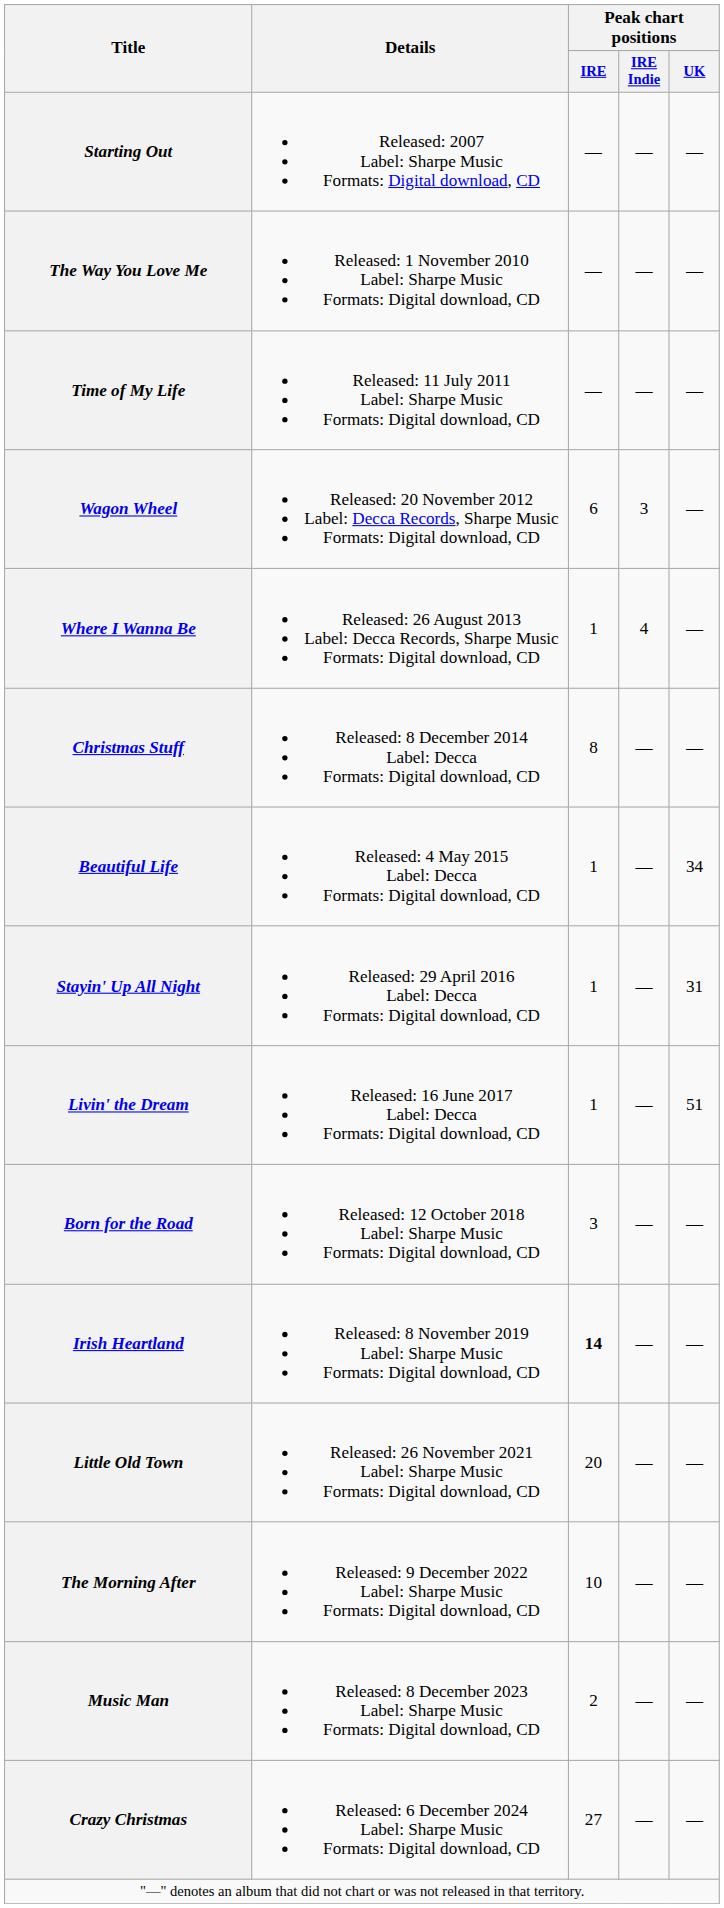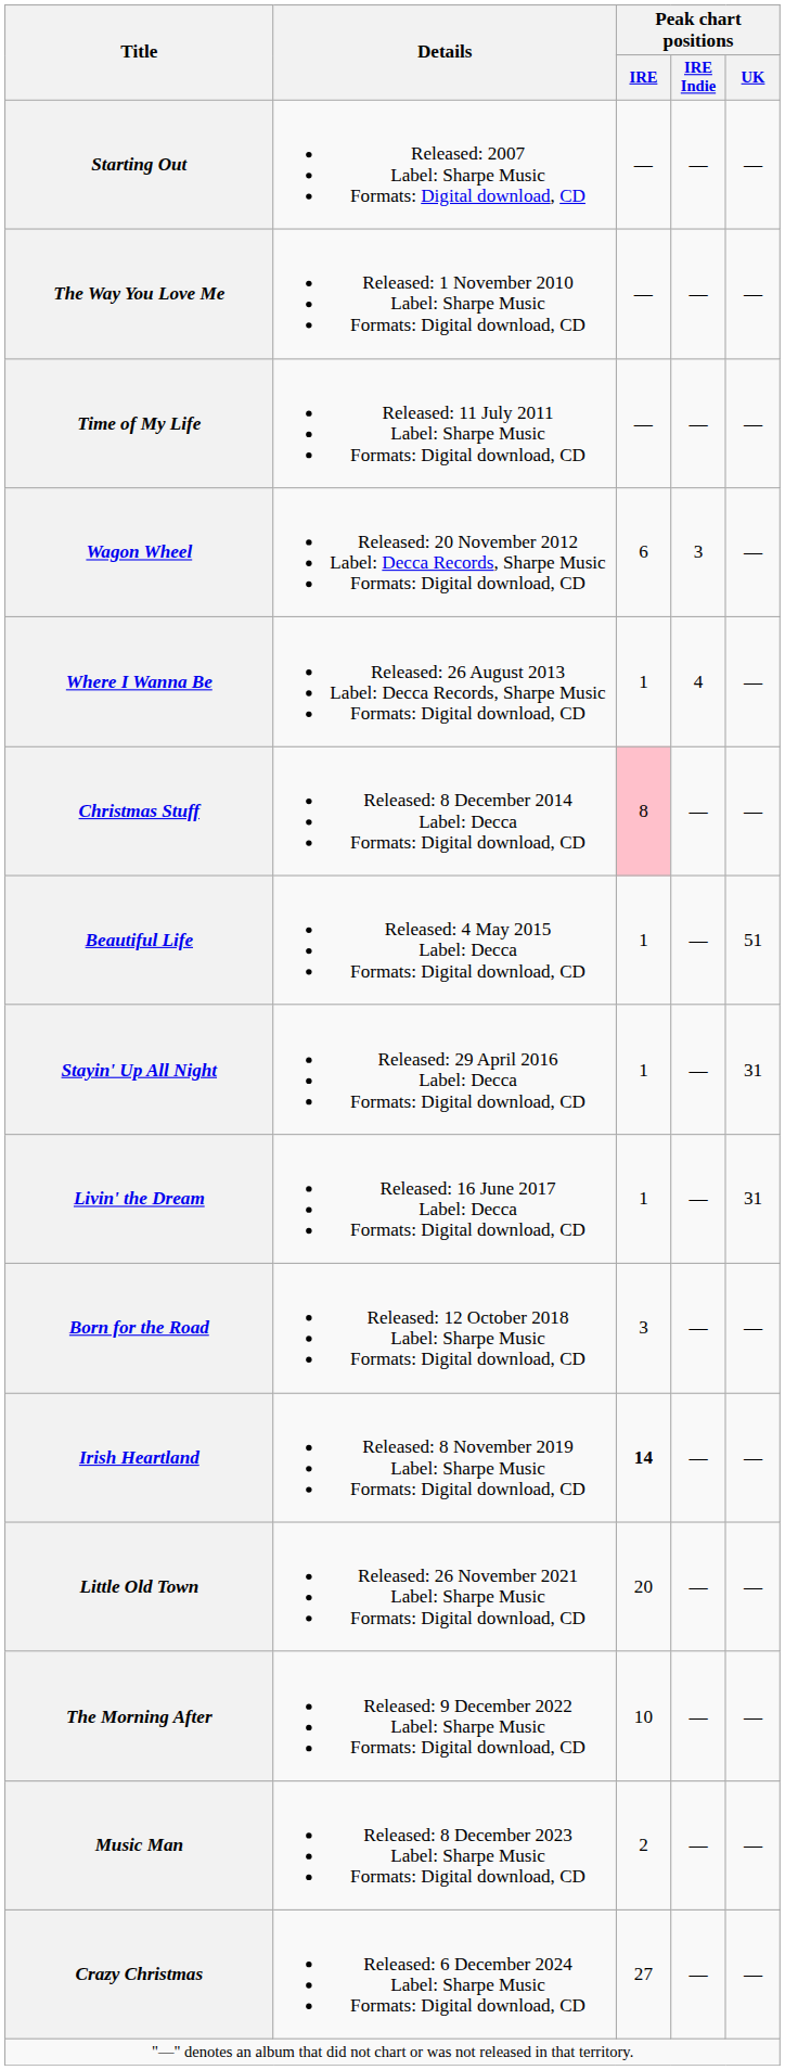Christmas Stuff | Peak chart positions / IRE: no background -> pink background
Beautiful Life | Peak chart positions / UK: 34 -> 51
Livin' the Dream | Peak chart positions / UK: 51 -> 31
